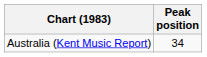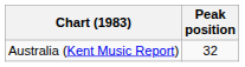Australia (Kent Music Report) | Peak position: 34 -> 32
